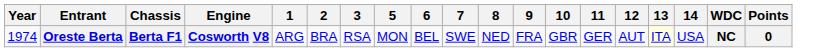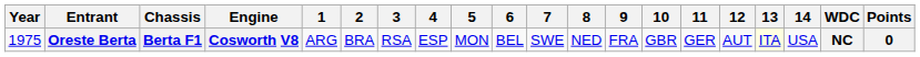+ column: 4 | ESP
Oreste Berta | Year: 1974 -> 1975
